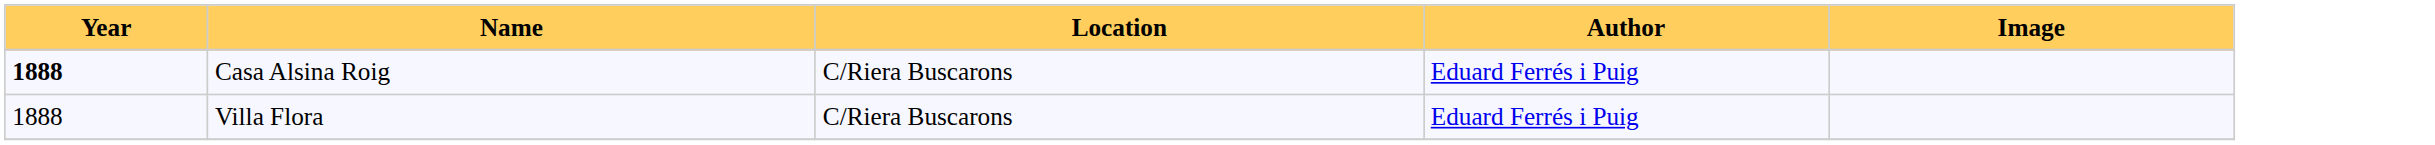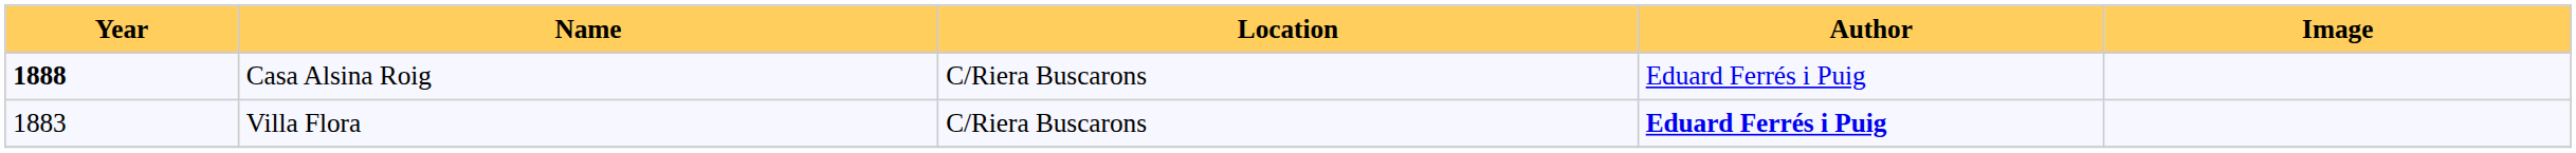Villa Flora | Year: 1888 -> 1883
Villa Flora | Author: normal -> bold
